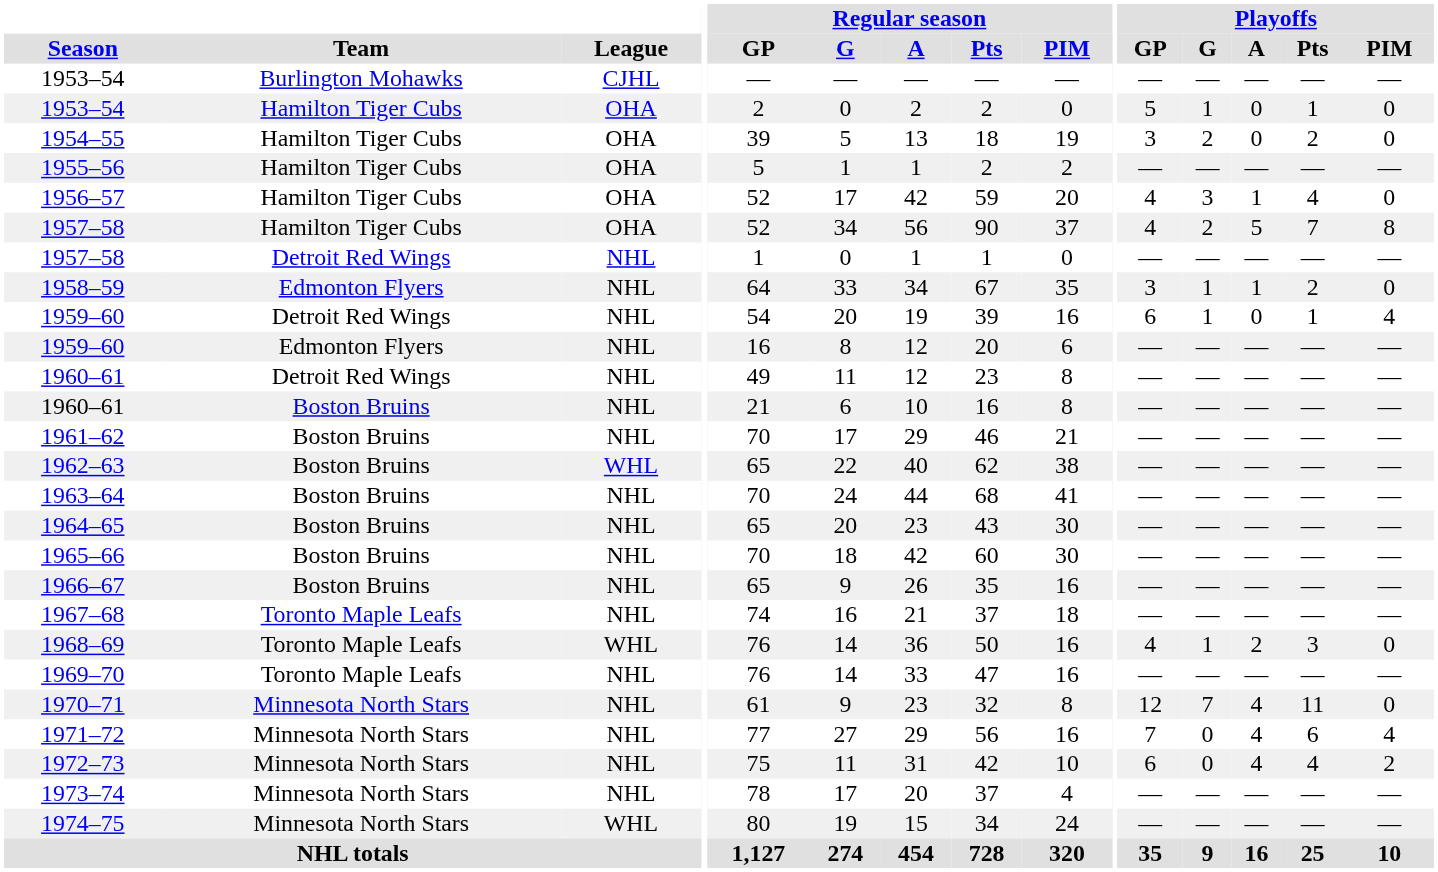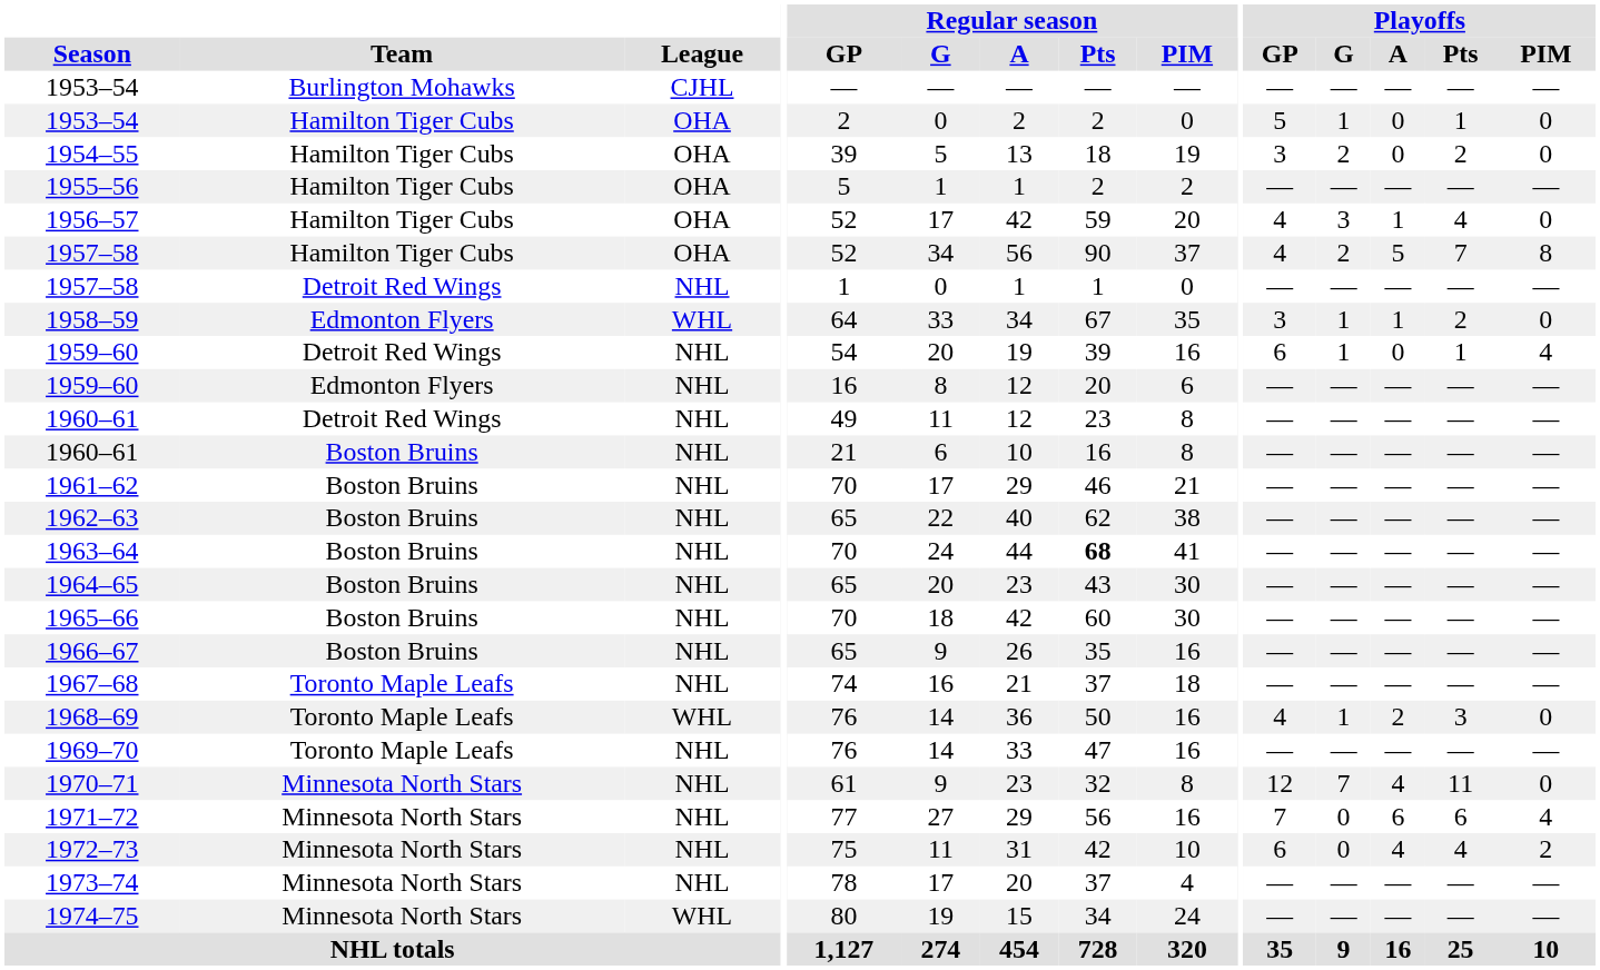1958–59 | League: NHL -> WHL
1962–63 | League: WHL -> NHL
1963–64 | Regular season / Pts: normal -> bold
1971–72 | Playoffs / A: 4 -> 6
